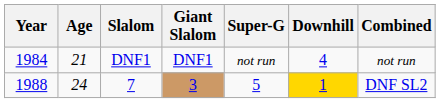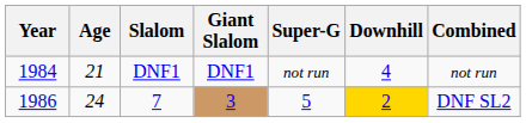7 | Year: 1988 -> 1986
7 | Downhill: 1 -> 2
